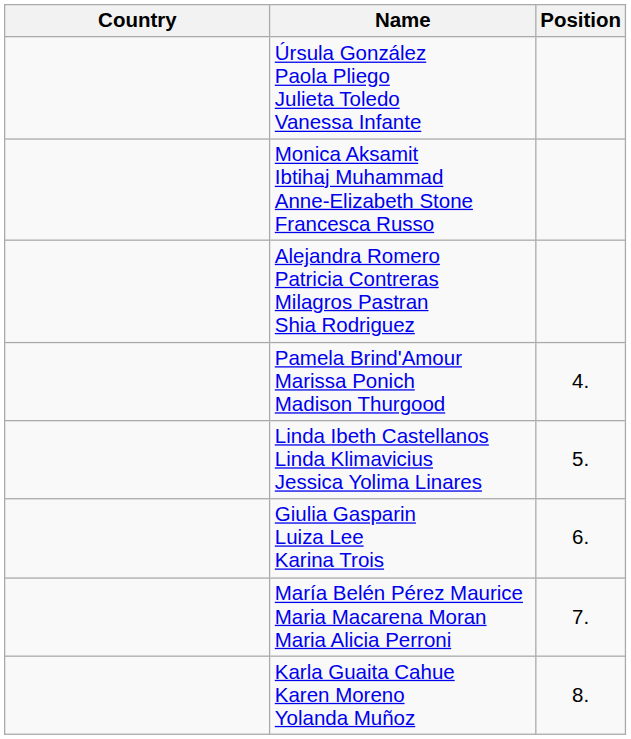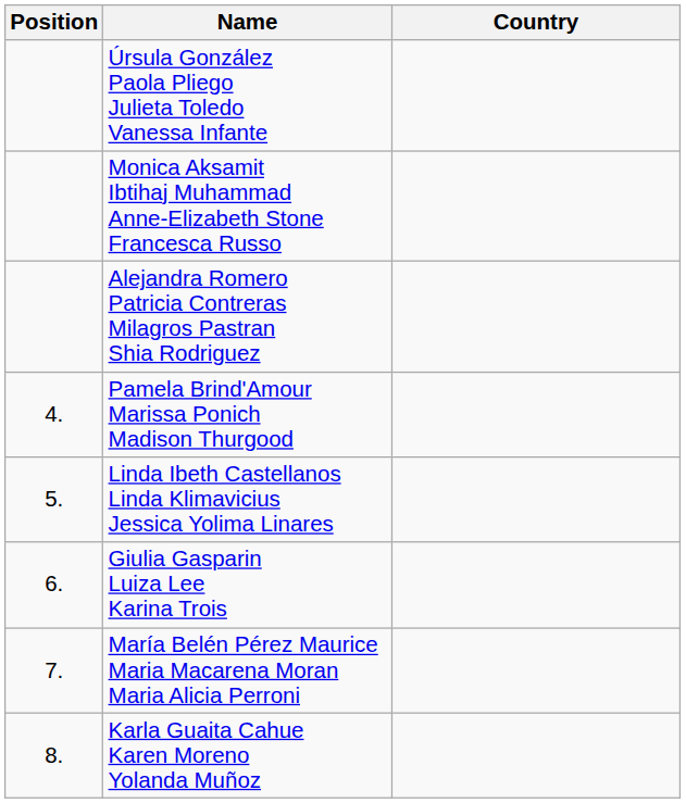columns swapped: Position <-> Country
